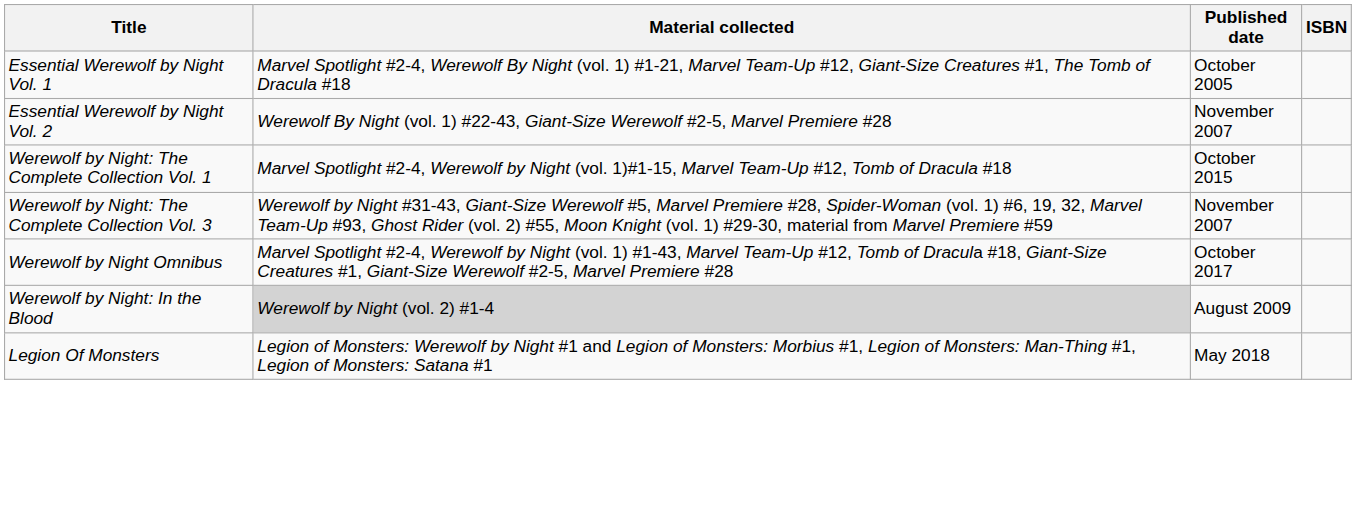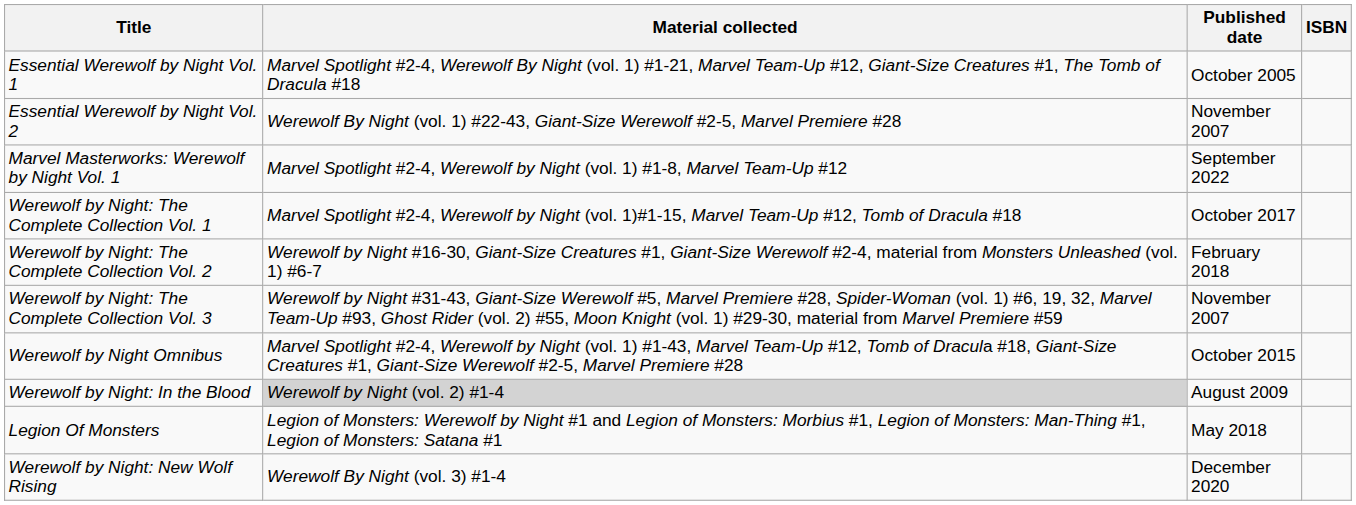+ row: Marvel Masterworks: Werewolf by Night Vol. 1 | Marvel Spotlight #2-4, Werewolf by Night (vol. 1) #1-8, Marvel Team-Up #12 | September 2022
Werewolf by Night: The Complete Collection Vol. 1 | Published date: October 2015 -> October 2017
+ row: Werewolf by Night: The Complete Collection Vol. 2 | Werewolf by Night #16-30, Giant-Size Creatures #1, Giant-Size Werewolf #2-4, material from Monsters Unleashed (vol. 1) #6-7 | February 2018
Werewolf by Night Omnibus | Published date: October 2017 -> October 2015
+ row: Werewolf by Night: New Wolf Rising | Werewolf By Night (vol. 3) #1-4 | December 2020
